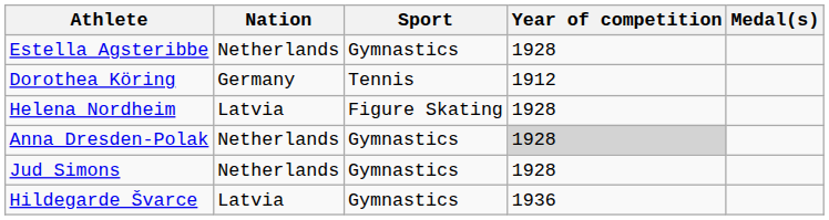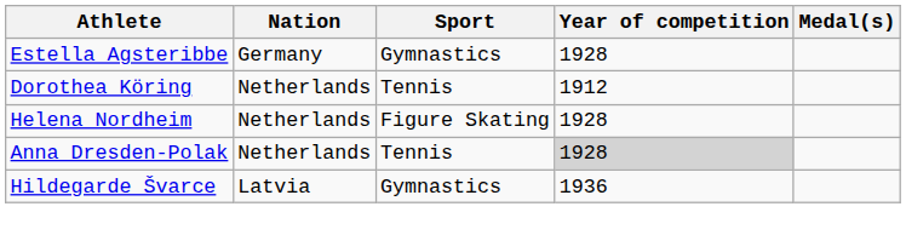Estella Agsteribbe | Nation: Netherlands -> Germany
Dorothea Köring | Nation: Germany -> Netherlands
Helena Nordheim | Nation: Latvia -> Netherlands
Anna Dresden-Polak | Sport: Gymnastics -> Tennis
- row: Jud Simons | Netherlands | Gymnastics | 1928
